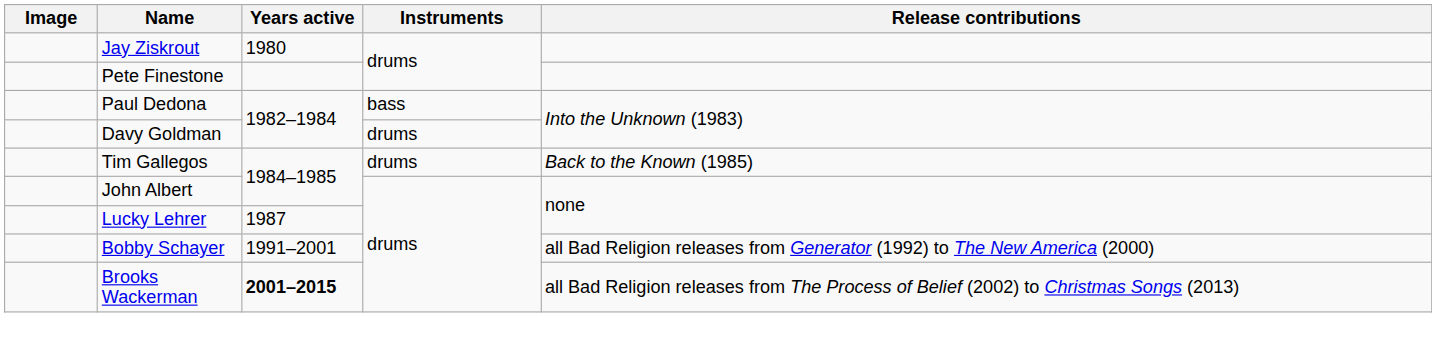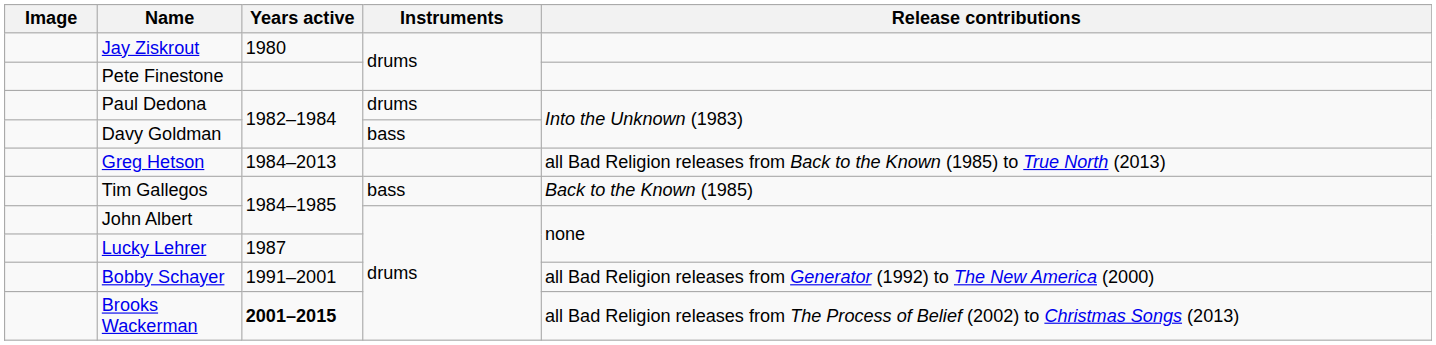Paul Dedona | Instruments: bass -> drums
Davy Goldman | Instruments: drums -> bass
+ row: Greg Hetson | 1984–2013 | all Bad Religion releases from Back to the Known (1985) to True North (2013)
Tim Gallegos | Instruments: drums -> bass
